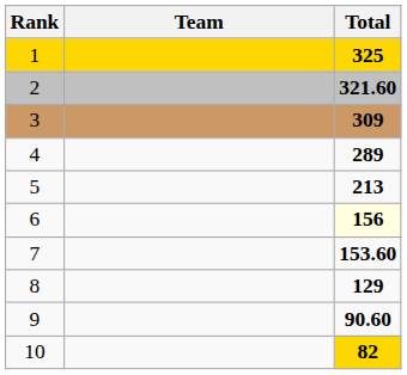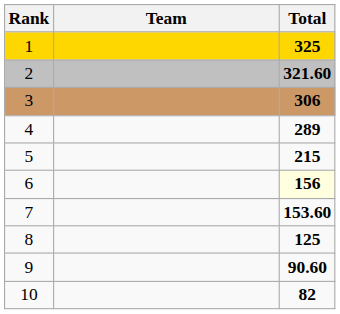3 | Total: 309 -> 306
5 | Total: 213 -> 215
8 | Total: 129 -> 125
10 | Total: gold background -> no background
